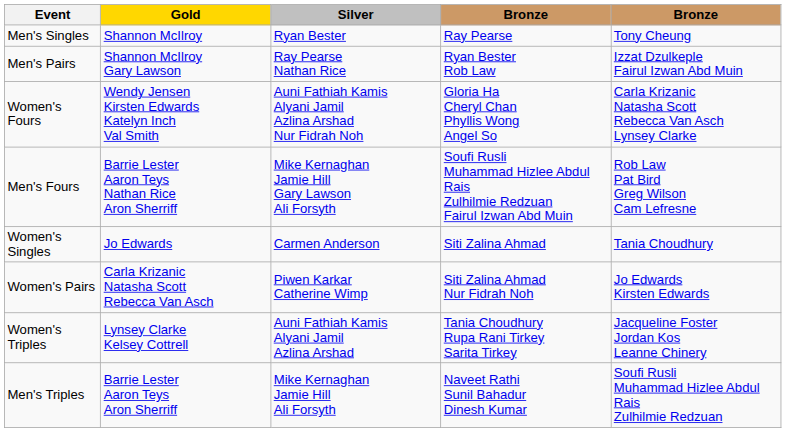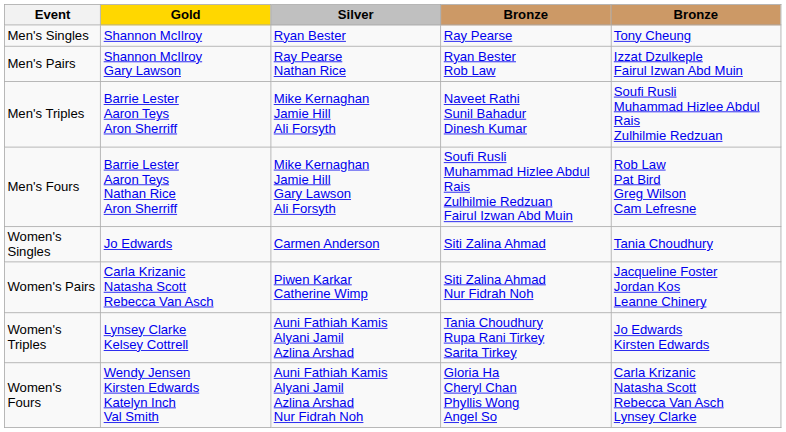rows swapped: Men's Triples <-> Women's Fours
Women's Pairs | column 5: Jo Edwards Kirsten Edwards -> Jacqueline Foster Jordan Kos Leanne Chinery
Women's Triples | column 5: Jacqueline Foster Jordan Kos Leanne Chinery -> Jo Edwards Kirsten Edwards
